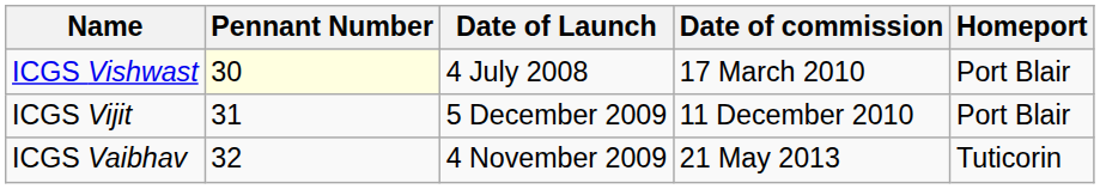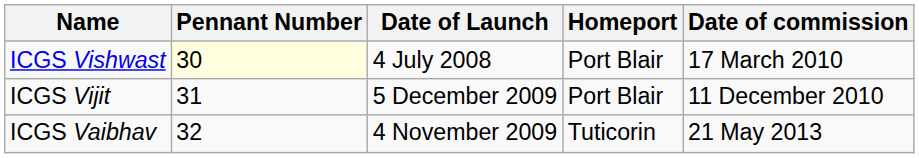columns swapped: Date of commission <-> Homeport
